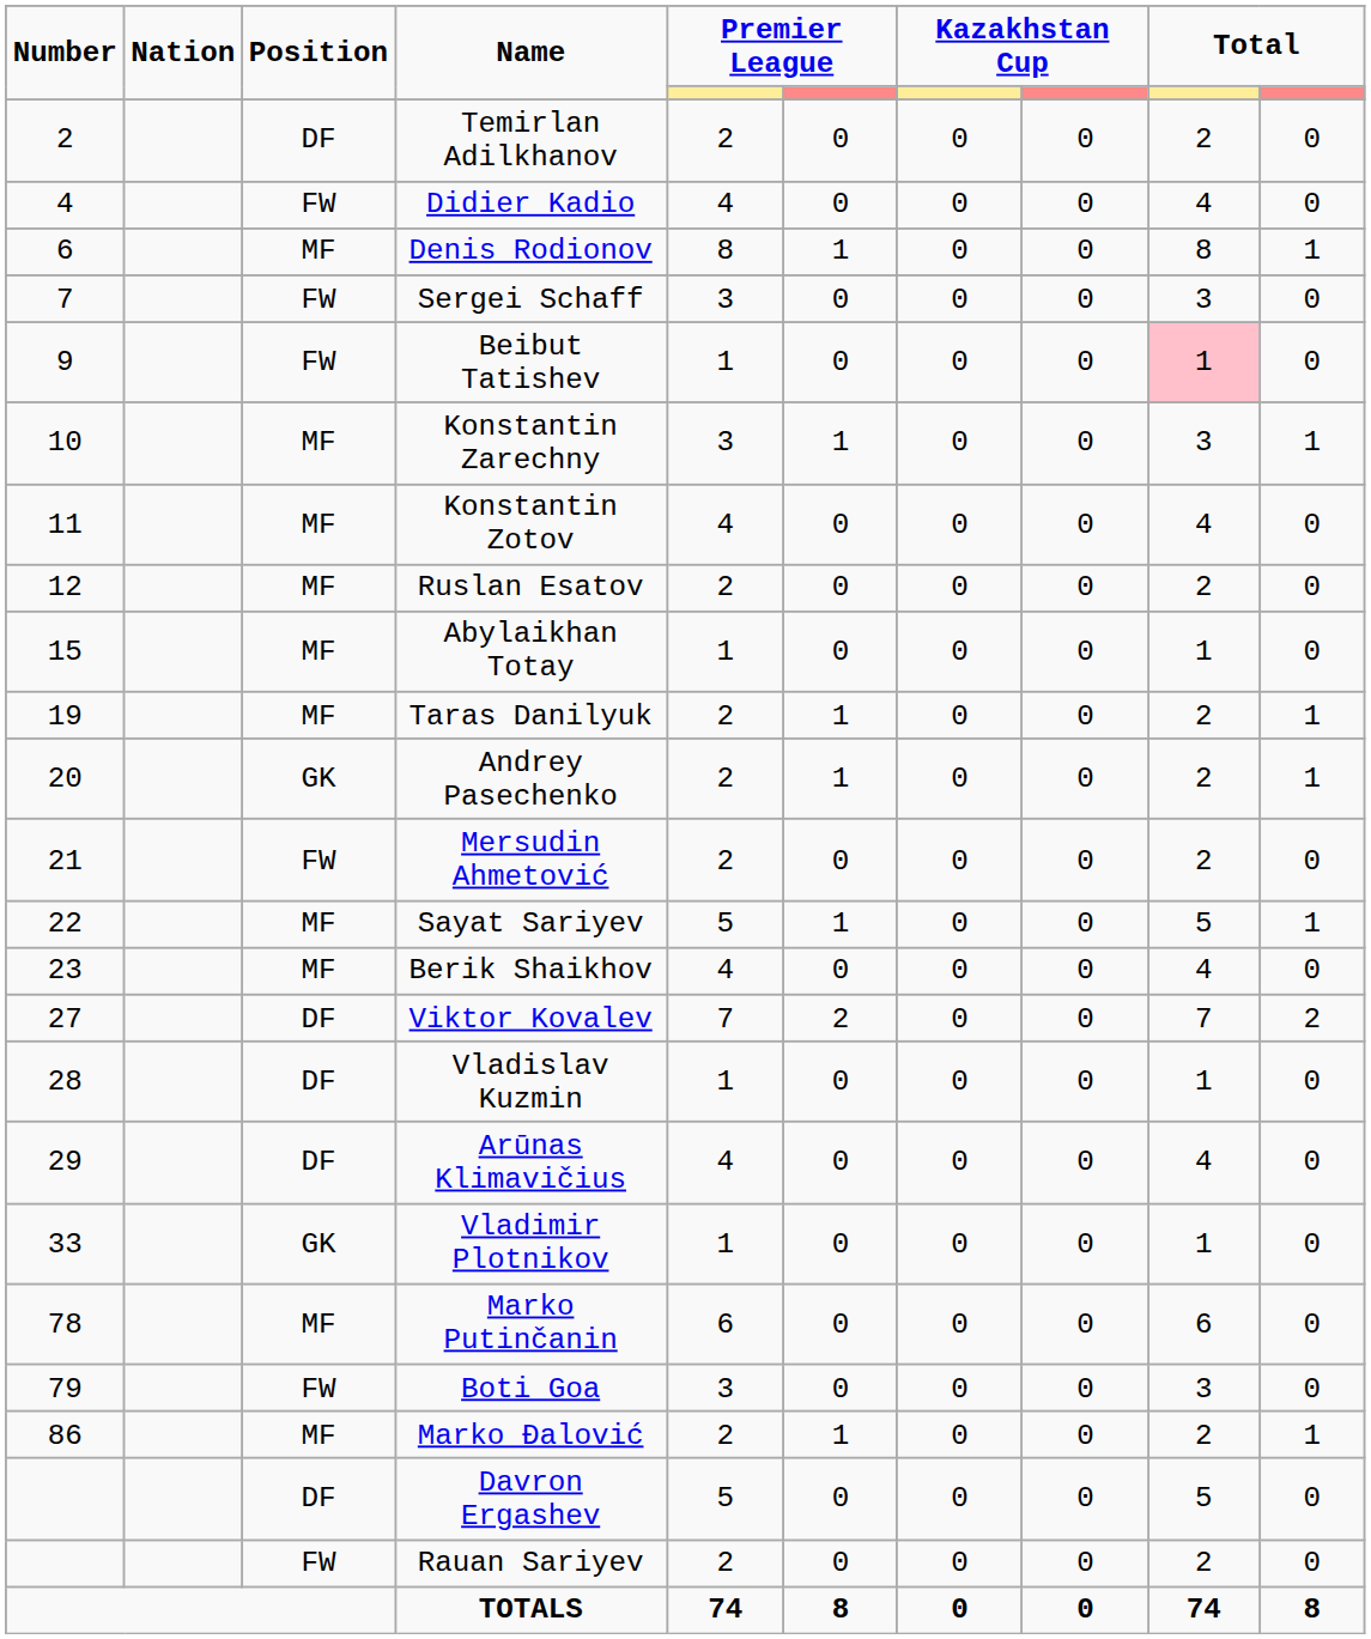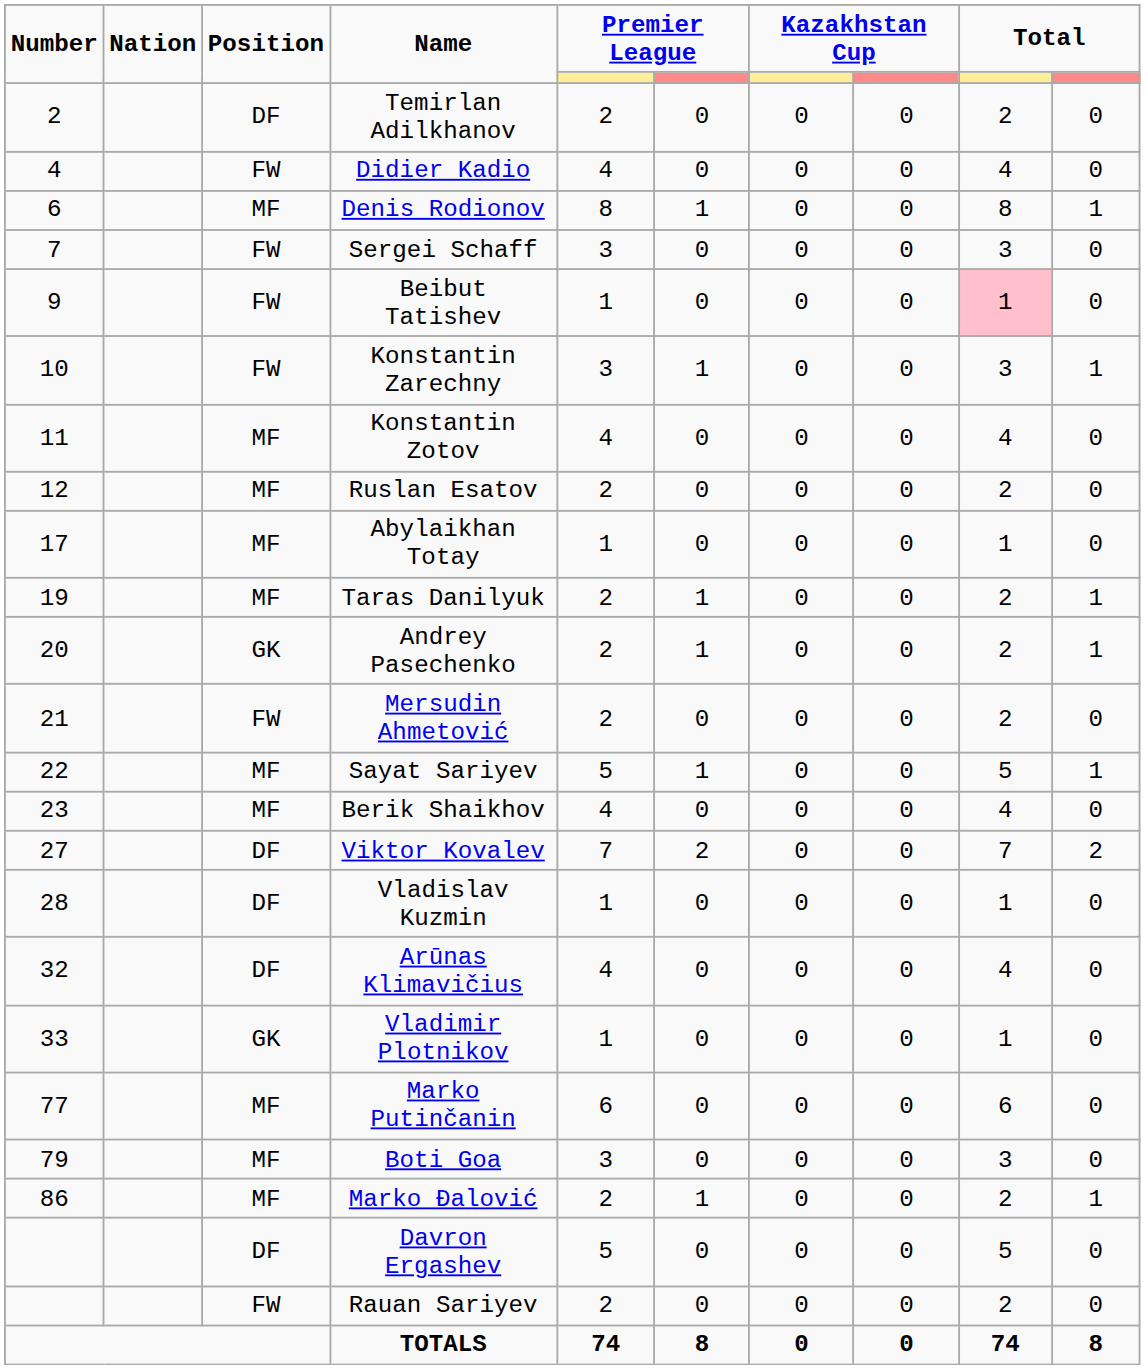Konstantin Zarechny | Position: MF -> FW
Abylaikhan Totay | Number: 15 -> 17
Arūnas Klimavičius | Number: 29 -> 32
Marko Putinčanin | Number: 78 -> 77
Boti Goa | Position: FW -> MF
